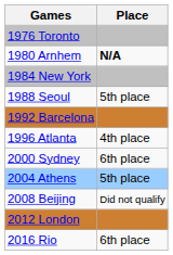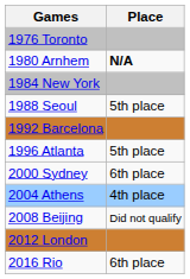1996 Atlanta | Place: 4th place -> 5th place
2004 Athens | Place: 5th place -> 4th place
